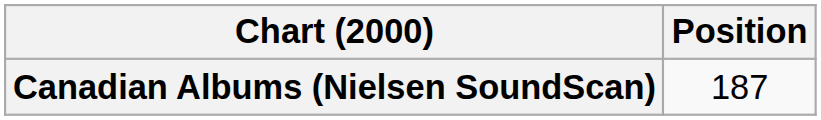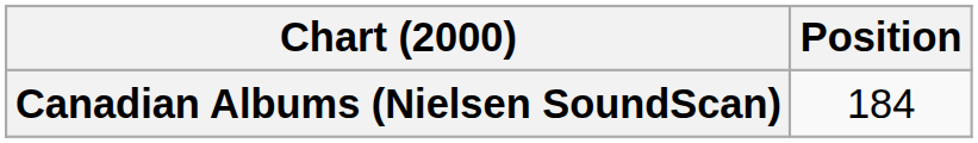Canadian Albums (Nielsen SoundScan) | Position: 187 -> 184
